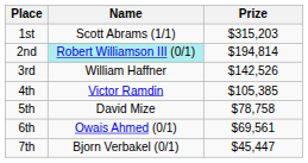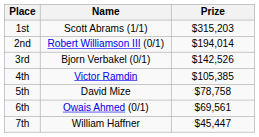2nd | Name: paleturquoise background -> no background
2nd | Prize: $194,814 -> $194,014
3rd | Name: William Haffner -> Bjorn Verbakel (0/1)
7th | Name: Bjorn Verbakel (0/1) -> William Haffner
